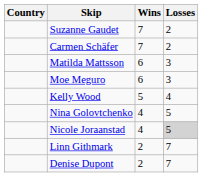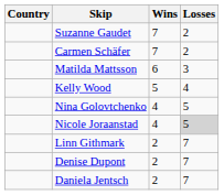- row: Moe Meguro | 6 | 3
+ row: Daniela Jentsch | 2 | 7
